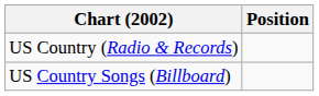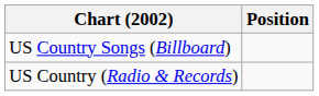rows swapped: US Country Songs (Billboard) <-> US Country (Radio & Records)
